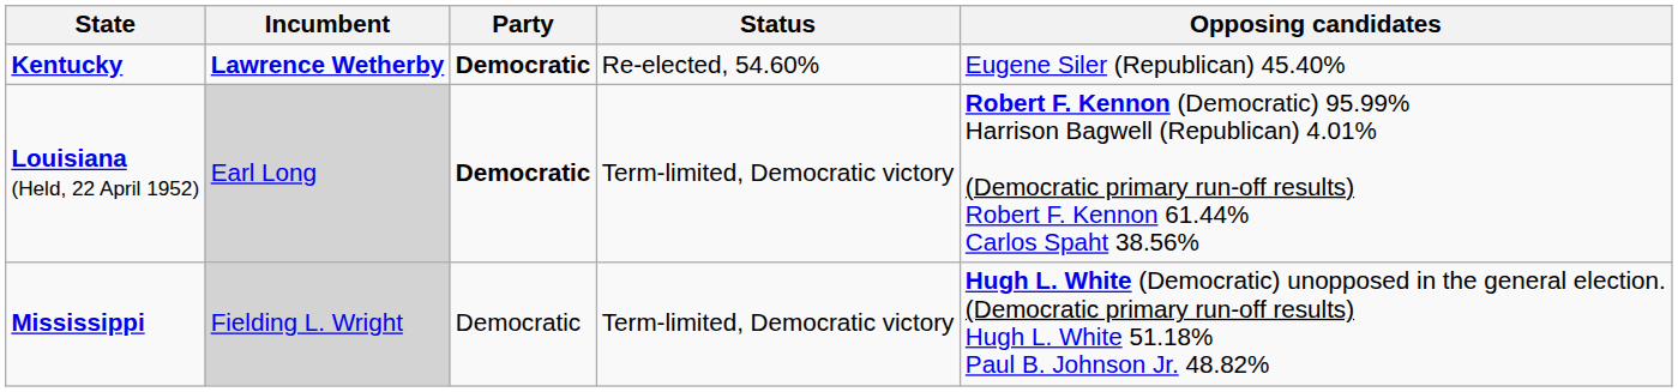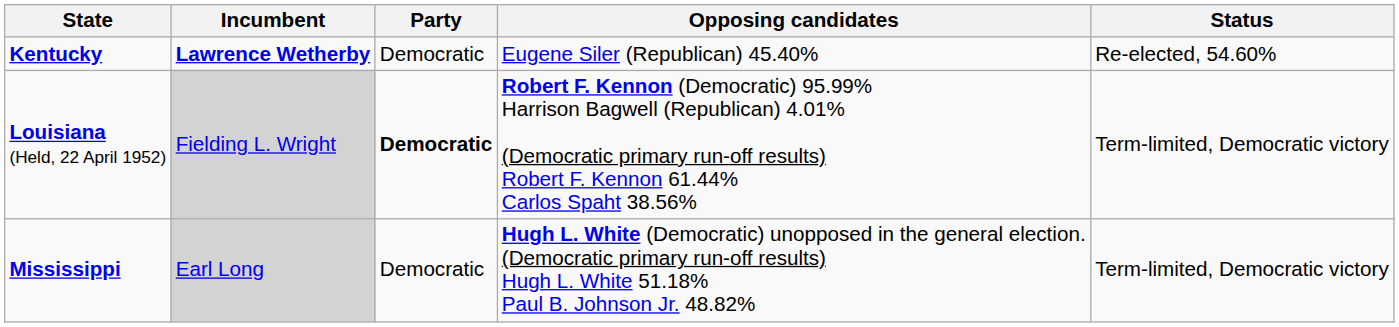columns swapped: Status <-> Opposing candidates
Kentucky | Party: bold -> normal
Louisiana (Held, 22 April 1952) | Incumbent: Earl Long -> Fielding L. Wright
Mississippi | Incumbent: Fielding L. Wright -> Earl Long
